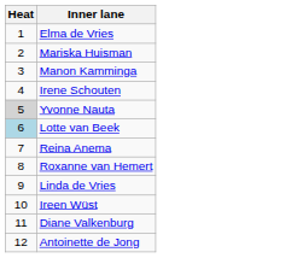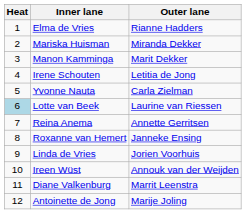+ column: Outer lane | Rianne Hadders | Miranda Dekker | Marit Dekker | Letitia de Jong | Carla Zielman | Laurine van Riessen | Annette Gerritsen | Janneke Ensing | Jorien Voorhuis | Annouk van der Weijden | Marrit Leenstra | Marije Joling
Yvonne Nauta | Heat: lightgrey background -> no background
